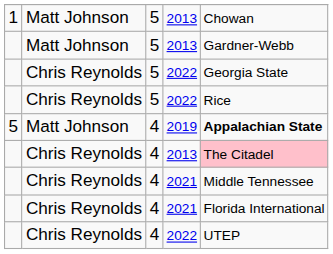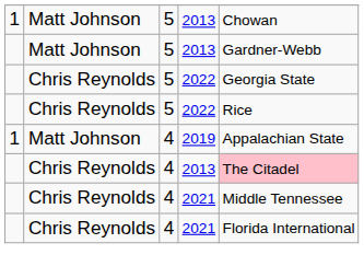2019 | column 1: 5 -> 1
2019 | column 5: bold -> normal
- row: Chris Reynolds | 4 | 2022 | UTEP
